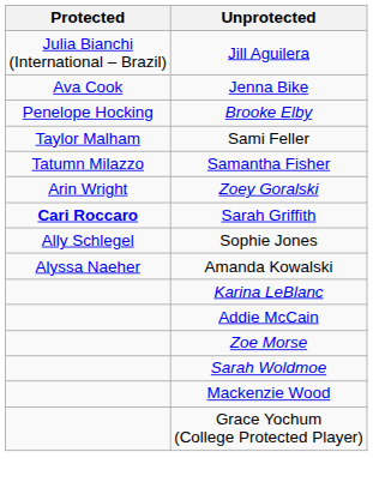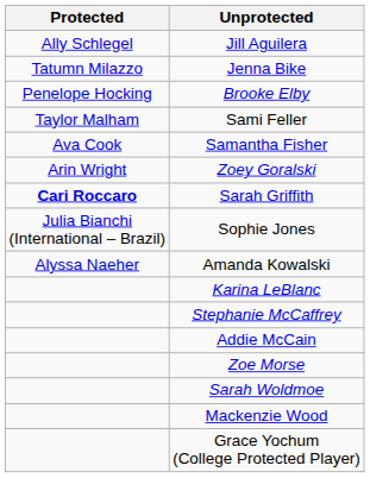Jill Aguilera | Protected: Julia Bianchi (International – Brazil) -> Ally Schlegel
Jenna Bike | Protected: Ava Cook -> Tatumn Milazzo
Samantha Fisher | Protected: Tatumn Milazzo -> Ava Cook
Sophie Jones | Protected: Ally Schlegel -> Julia Bianchi (International – Brazil)
+ row: Stephanie McCaffrey
